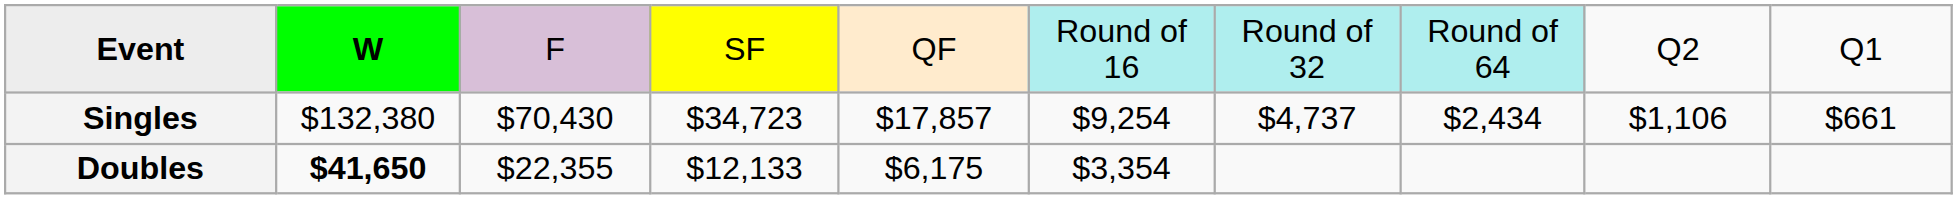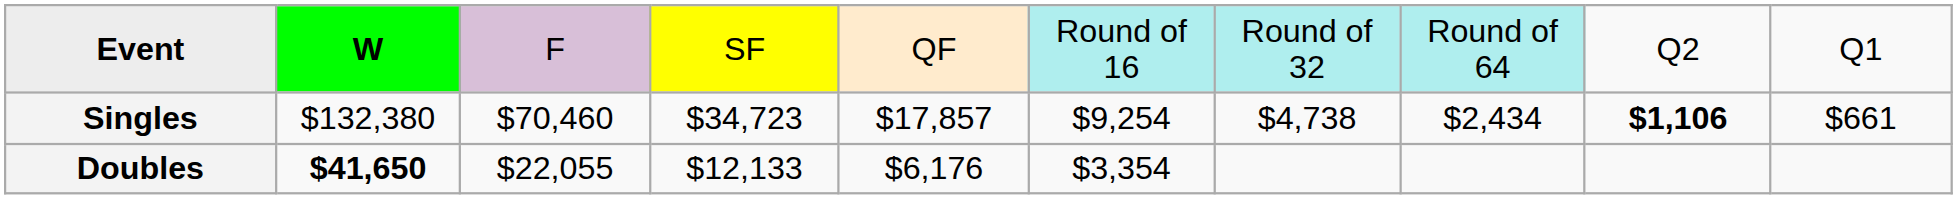Singles | column 3: $70,430 -> $70,460
Singles | column 7: $4,737 -> $4,738
Singles | column 9: normal -> bold
Doubles | column 3: $22,355 -> $22,055
Doubles | column 5: $6,175 -> $6,176
